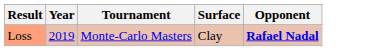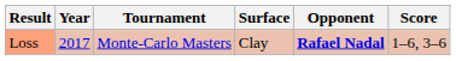+ column: Score | 1–6, 3–6
Loss | Year: 2019 -> 2017
